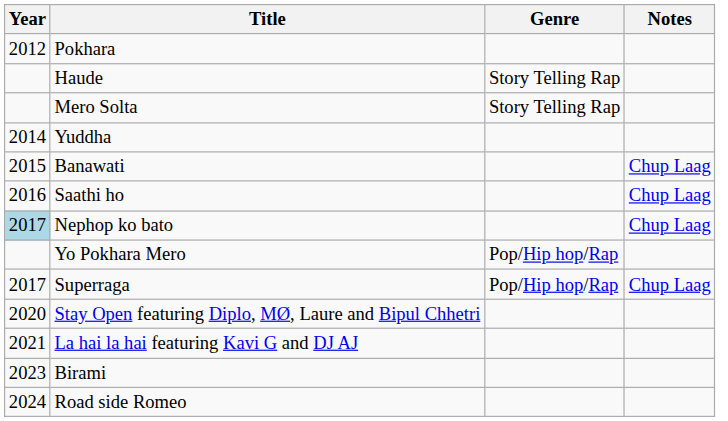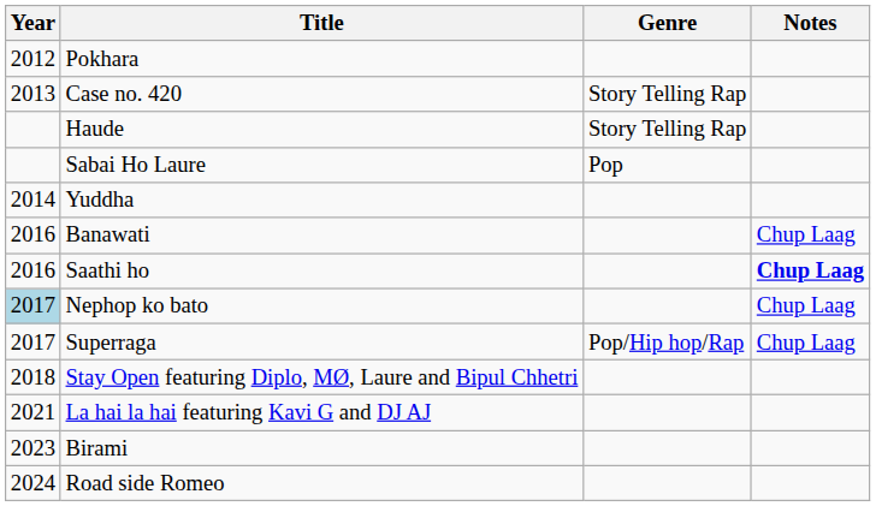+ row: 2013 | Case no. 420 | Story Telling Rap
- row: Mero Solta | Story Telling Rap
+ row: Sabai Ho Laure | Pop
Banawati | Year: 2015 -> 2016
Saathi ho | Notes: normal -> bold
- row: Yo Pokhara Mero | Pop/Hip hop/Rap
Stay Open featuring Diplo, MØ, Laure and Bipul Chhetri | Year: 2020 -> 2018
